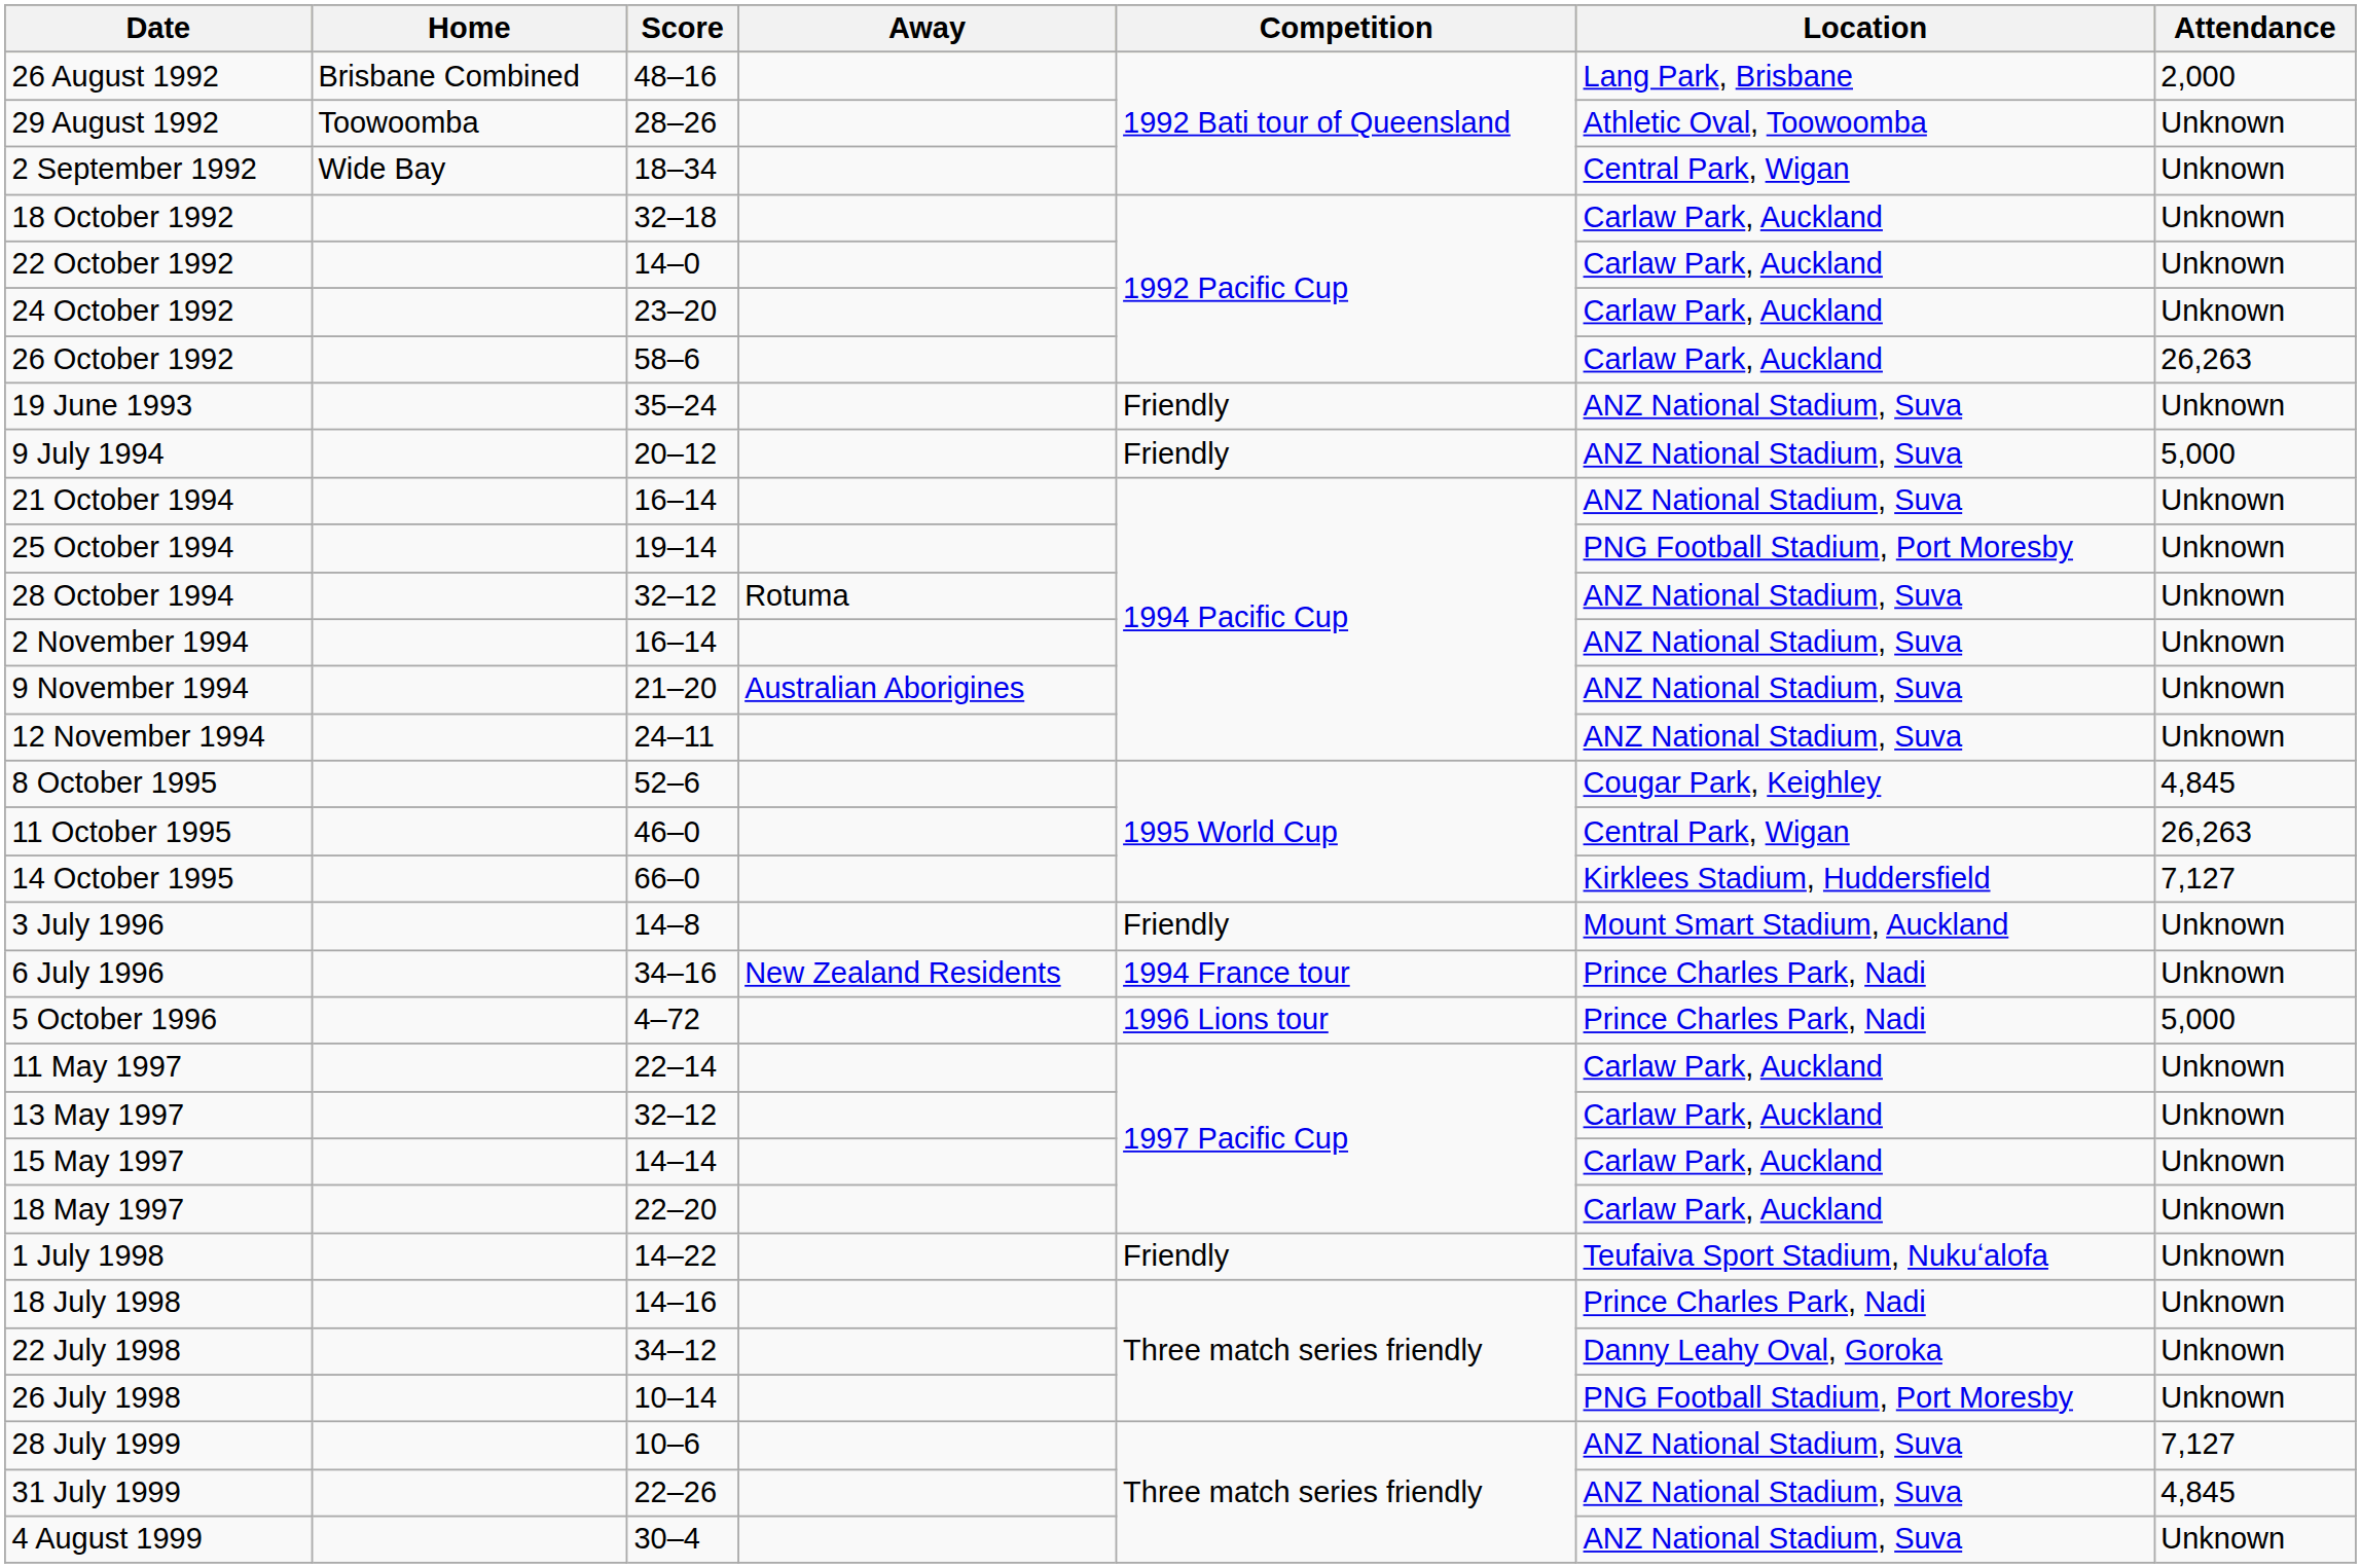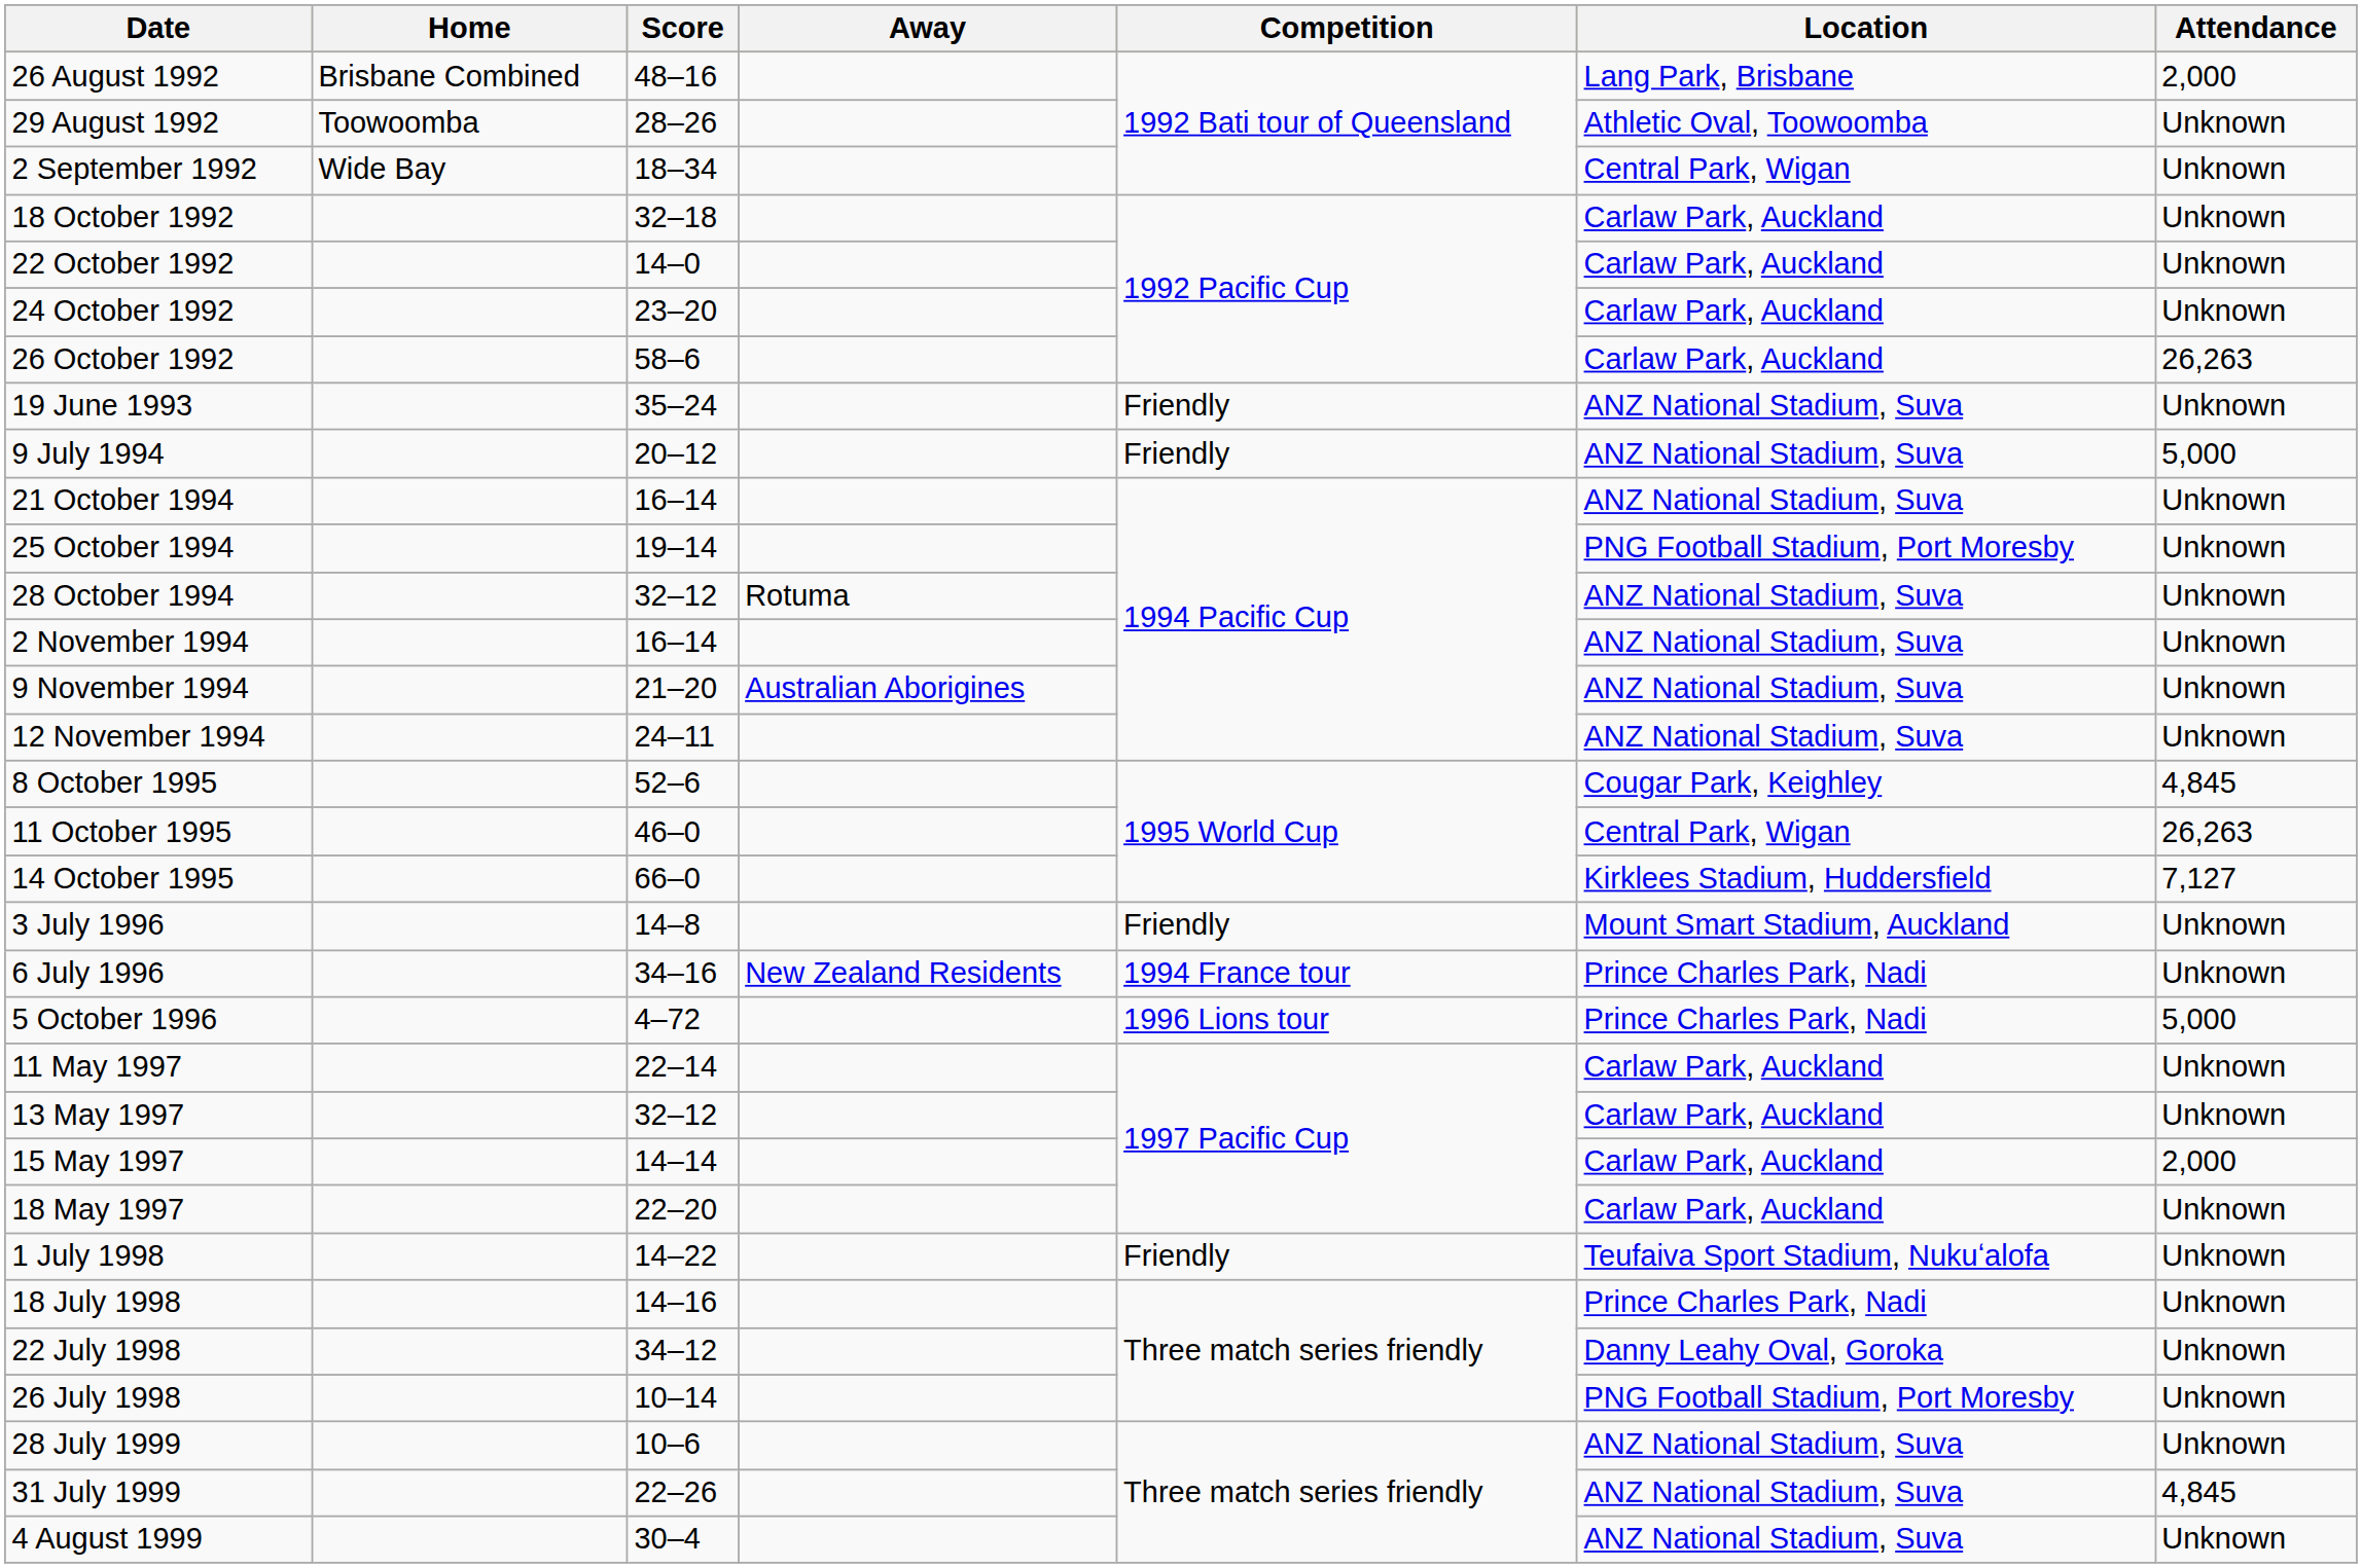15 May 1997 | Attendance: Unknown -> 2,000
28 July 1999 | Attendance: 7,127 -> Unknown
